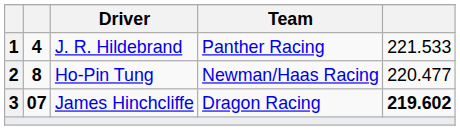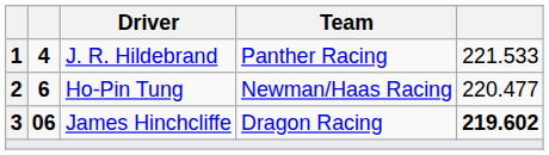Ho-Pin Tung | column 2: 8 -> 6
James Hinchcliffe | column 2: 07 -> 06
